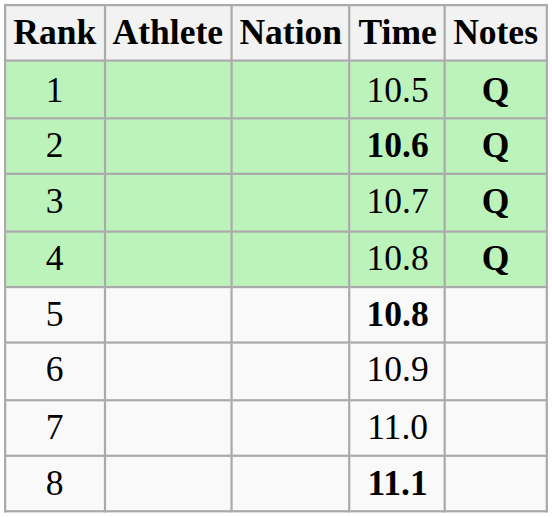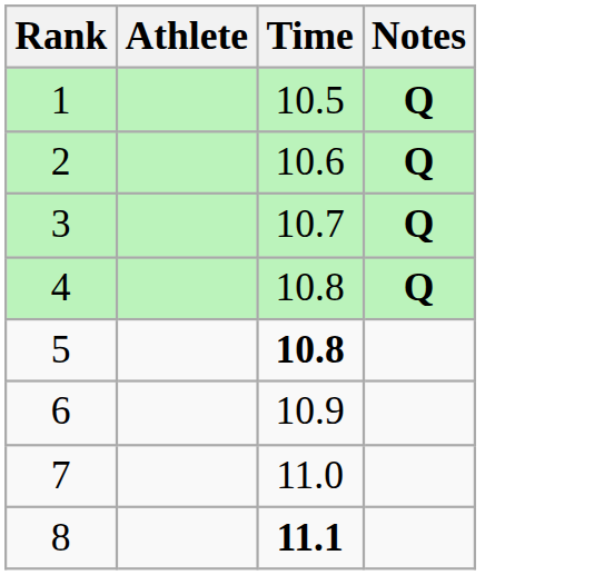- column: Nation
2 | Time: bold -> normal
